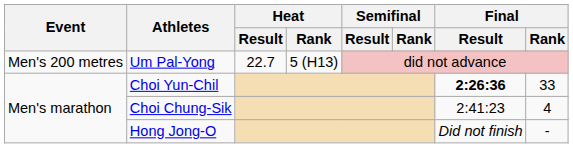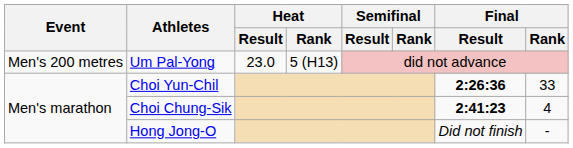Um Pal-Yong | Heat / Result: 22.7 -> 23.0
Choi Chung-Sik | Final / Result: normal -> bold
